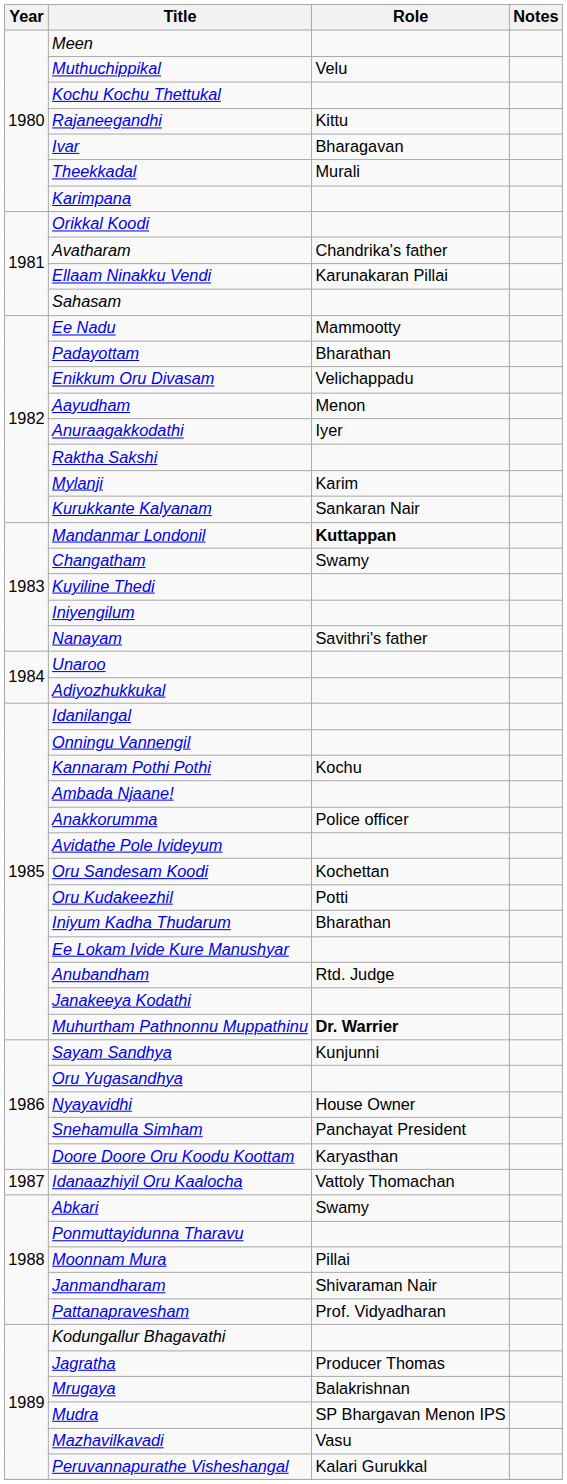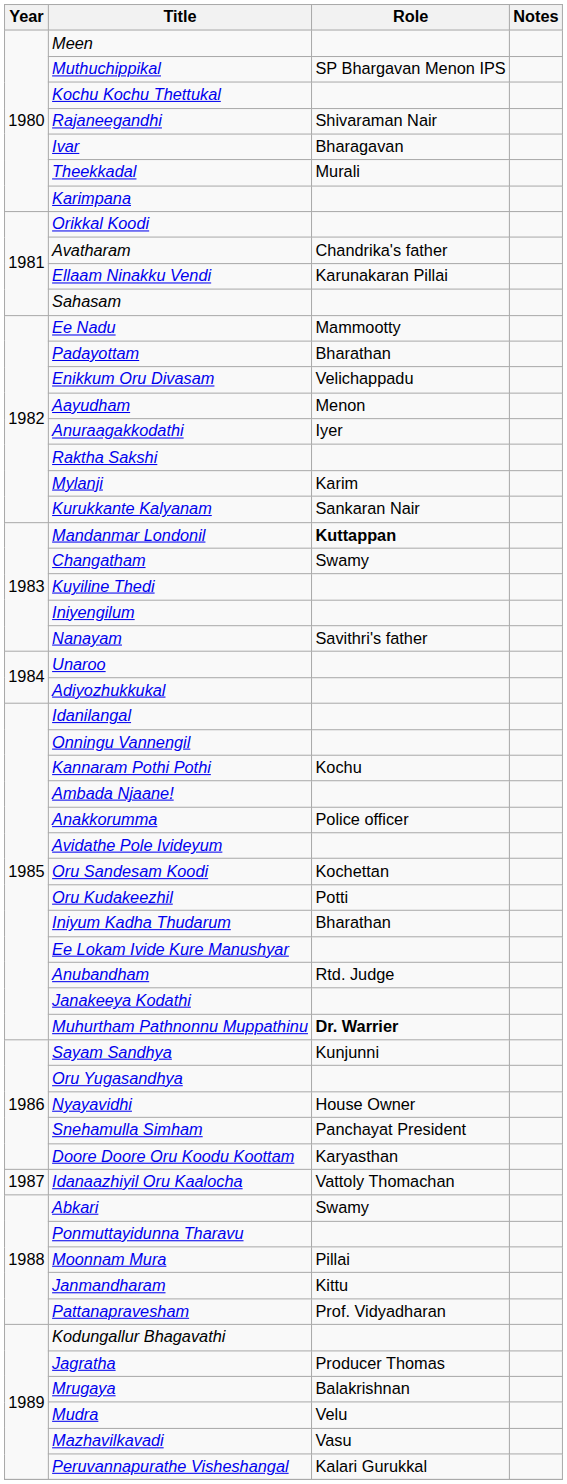Muthuchippikal | Role: Velu -> SP Bhargavan Menon IPS
Rajaneegandhi | Role: Kittu -> Shivaraman Nair
Janmandharam | Role: Shivaraman Nair -> Kittu
Mudra | Role: SP Bhargavan Menon IPS -> Velu
